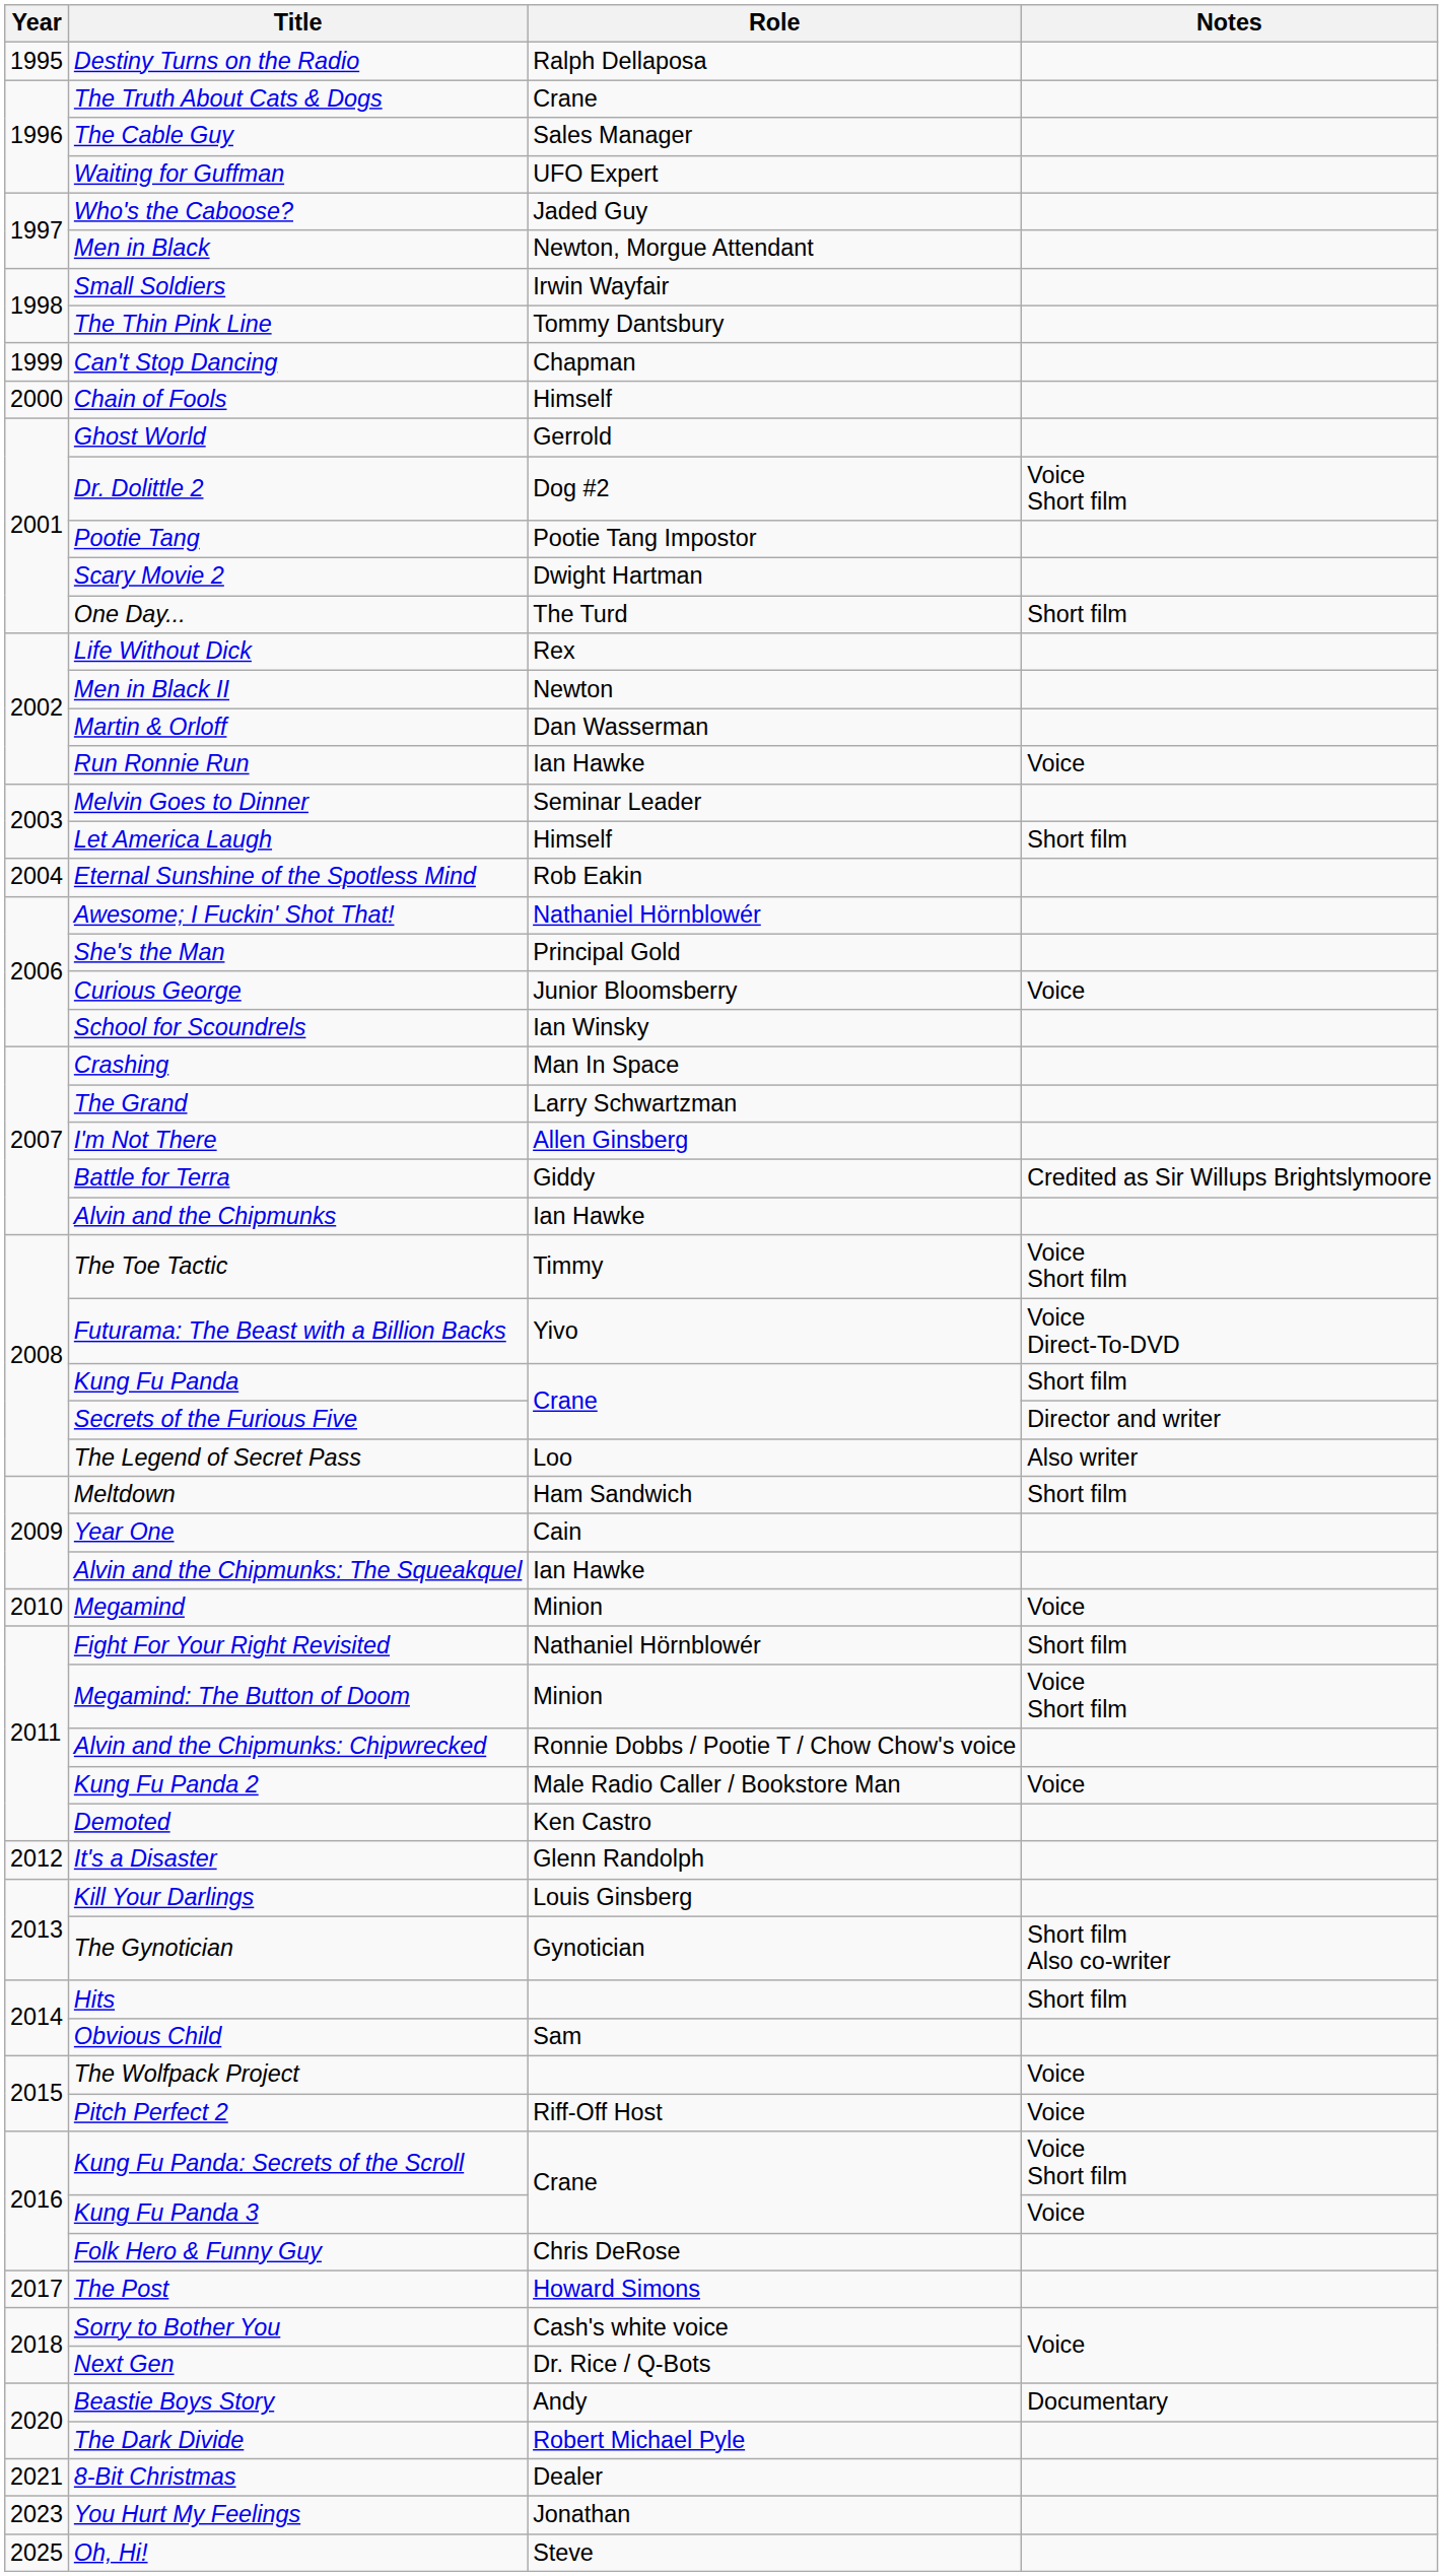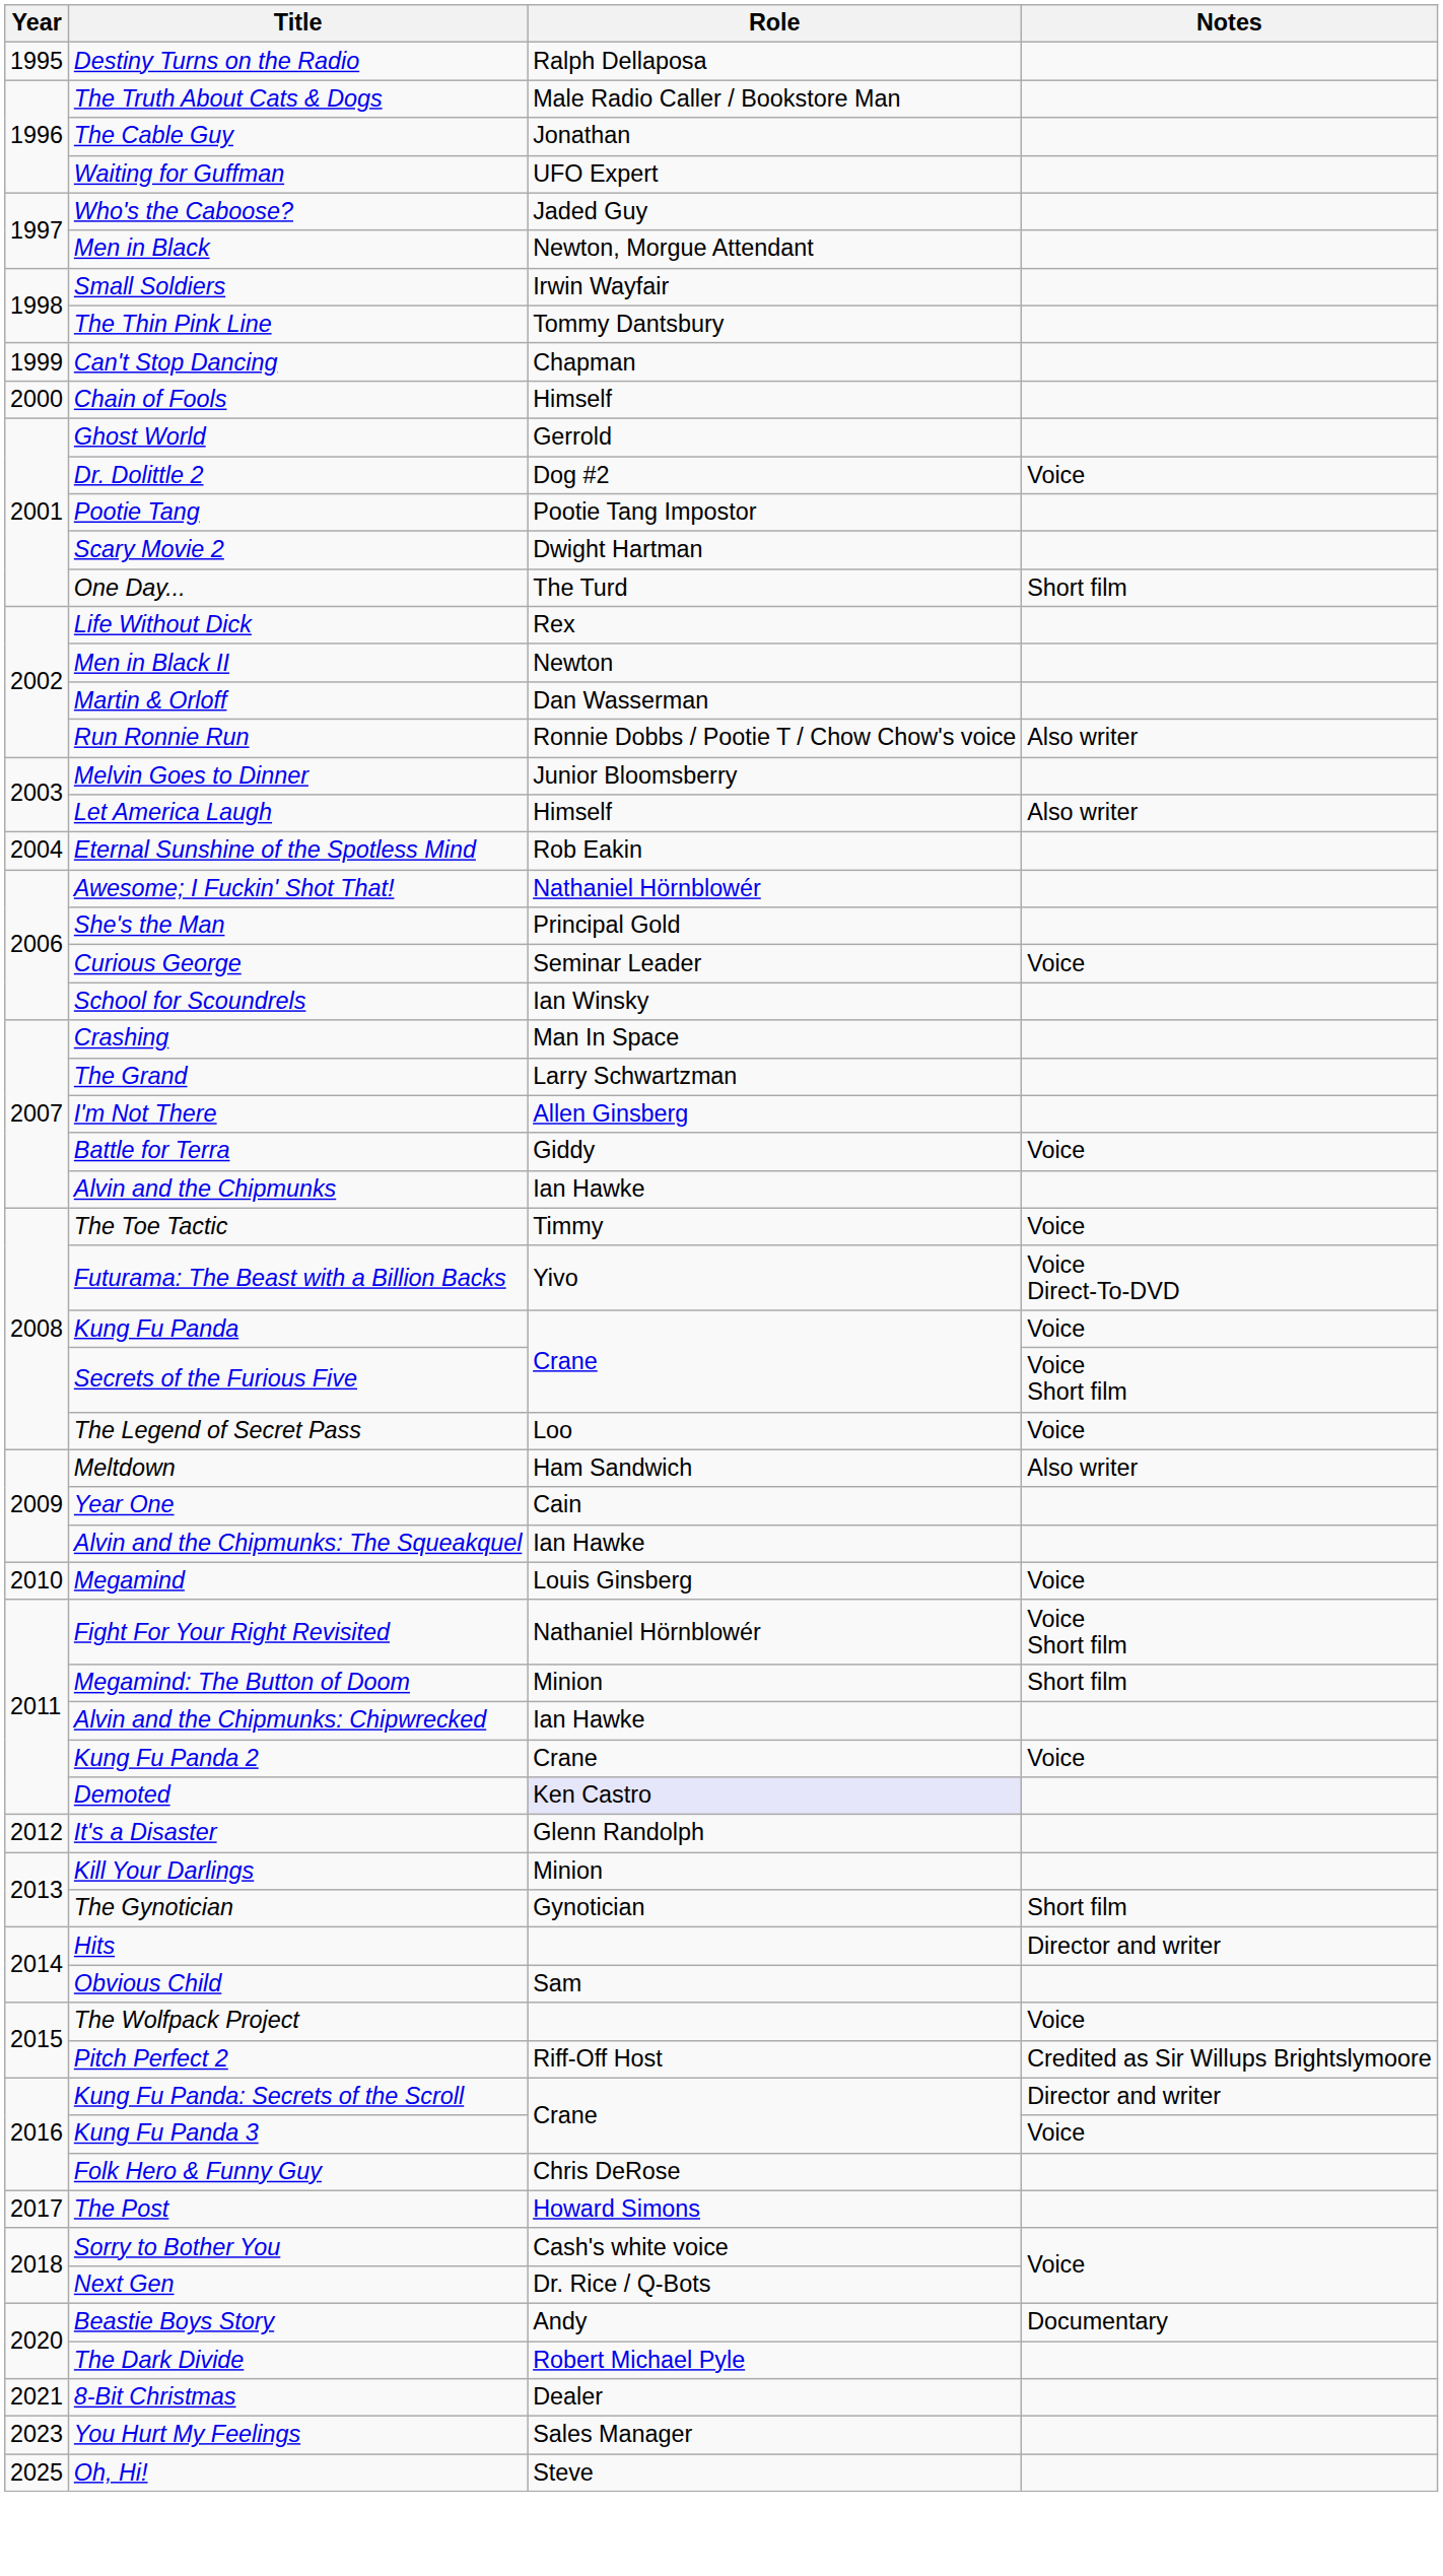The Truth About Cats & Dogs | Role: Crane -> Male Radio Caller / Bookstore Man
The Cable Guy | Role: Sales Manager -> Jonathan
Dr. Dolittle 2 | Notes: Voice Short film -> Voice
Run Ronnie Run | Role: Ian Hawke -> Ronnie Dobbs / Pootie T / Chow Chow's voice
Run Ronnie Run | Notes: Voice -> Also writer
Melvin Goes to Dinner | Role: Seminar Leader -> Junior Bloomsberry
Let America Laugh | Notes: Short film -> Also writer
Curious George | Role: Junior Bloomsberry -> Seminar Leader
Battle for Terra | Notes: Credited as Sir Willups Brightslymoore -> Voice
The Toe Tactic | Notes: Voice Short film -> Voice
Kung Fu Panda | Notes: Short film -> Voice
Secrets of the Furious Five | Notes: Director and writer -> Voice Short film
The Legend of Secret Pass | Notes: Also writer -> Voice
Meltdown | Notes: Short film -> Also writer
Megamind | Role: Minion -> Louis Ginsberg
Fight For Your Right Revisited | Notes: Short film -> Voice Short film
Megamind: The Button of Doom | Notes: Voice Short film -> Short film
Alvin and the Chipmunks: Chipwrecked | Role: Ronnie Dobbs / Pootie T / Chow Chow's voice -> Ian Hawke
Kung Fu Panda 2 | Role: Male Radio Caller / Bookstore Man -> Crane
Demoted | Role: no background -> lavender background
Kill Your Darlings | Role: Louis Ginsberg -> Minion
The Gynotician | Notes: Short film Also co-writer -> Short film
Hits | Notes: Short film -> Director and writer
Pitch Perfect 2 | Notes: Voice -> Credited as Sir Willups Brightslymoore
Kung Fu Panda: Secrets of the Scroll | Notes: Voice Short film -> Director and writer
You Hurt My Feelings | Role: Jonathan -> Sales Manager
